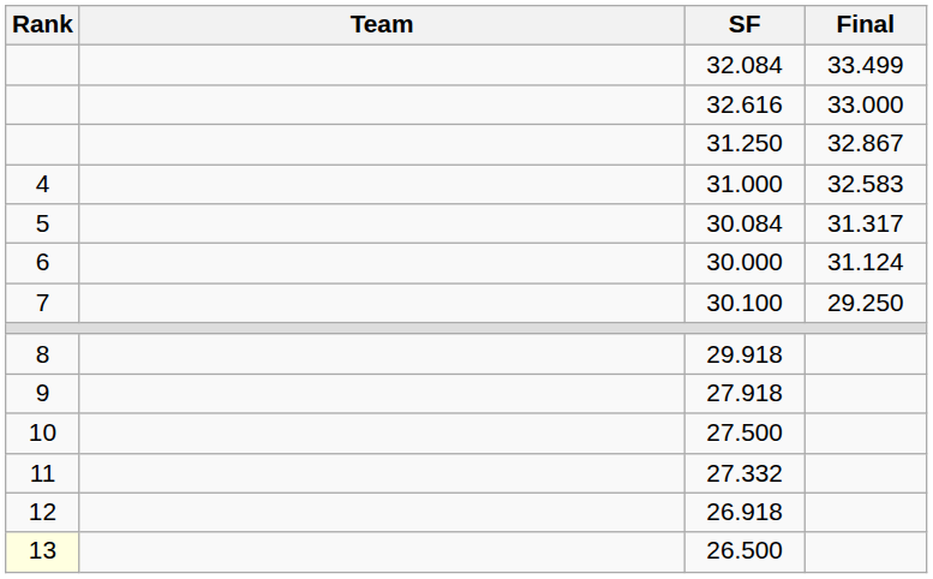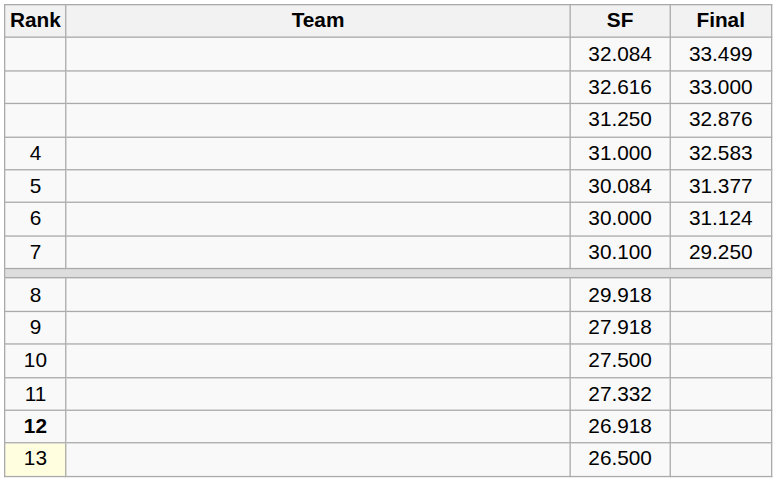31.250 | Final: 32.867 -> 32.876
30.084 | Final: 31.317 -> 31.377
26.918 | Rank: normal -> bold
